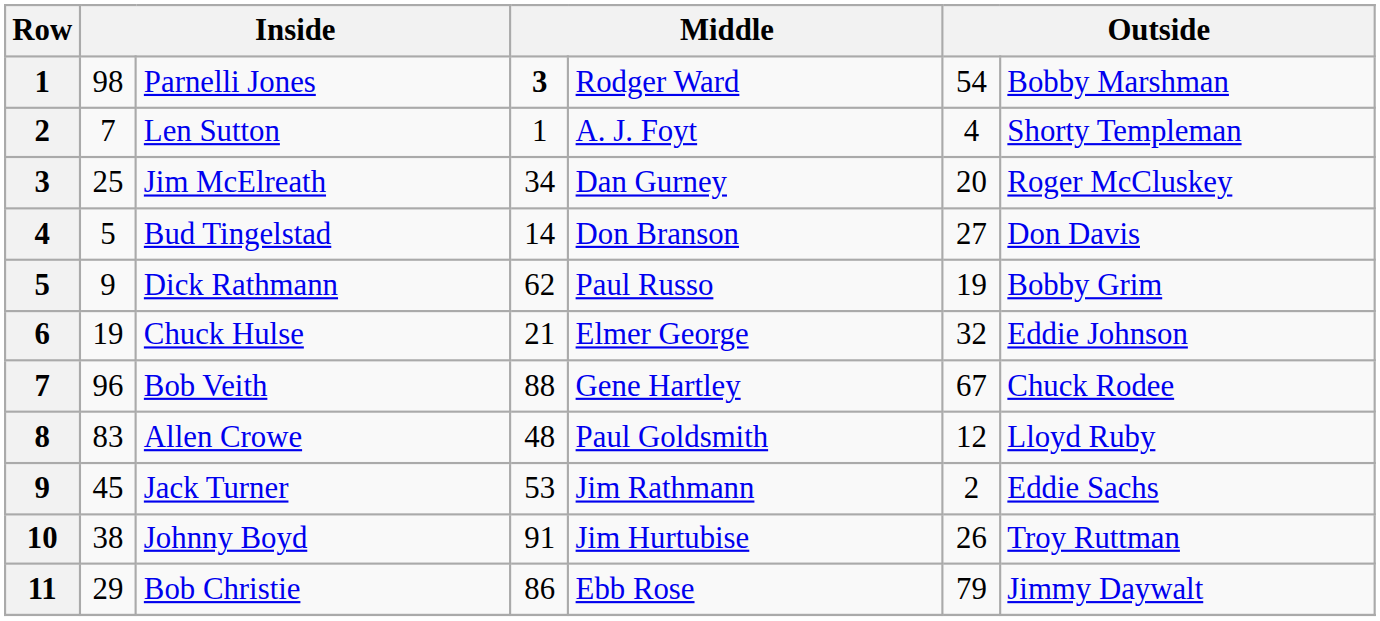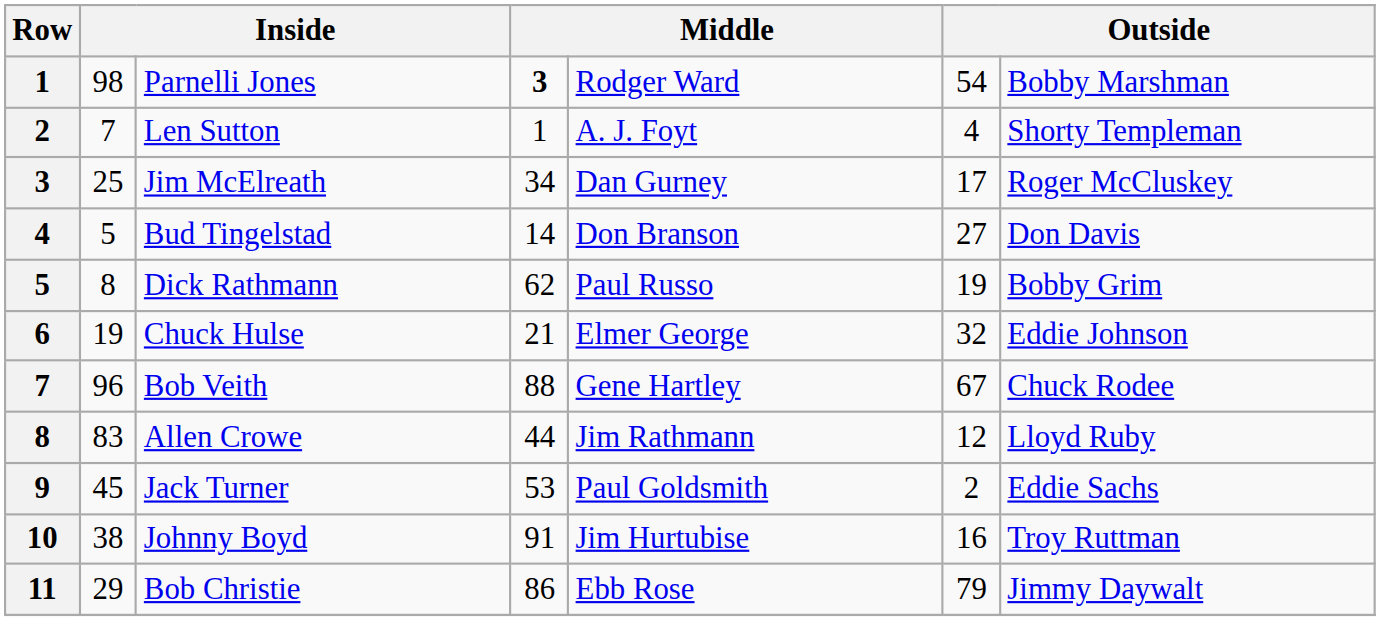Jim McElreath | column 6: 20 -> 17
Dick Rathmann | column 2: 9 -> 8
Allen Crowe | column 4: 48 -> 44
Allen Crowe | column 5: Paul Goldsmith -> Jim Rathmann
Jack Turner | column 5: Jim Rathmann -> Paul Goldsmith
Johnny Boyd | column 6: 26 -> 16
